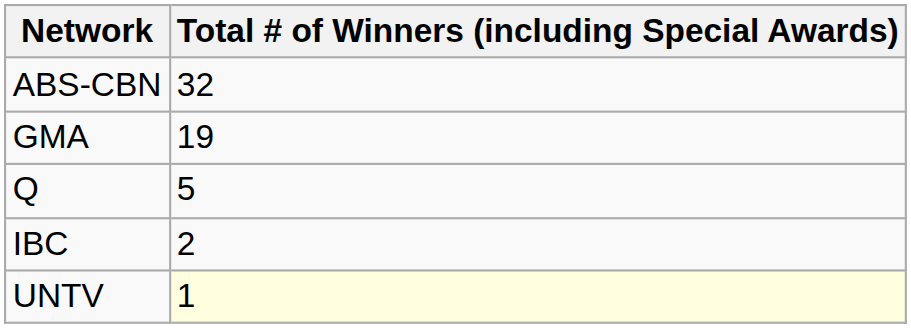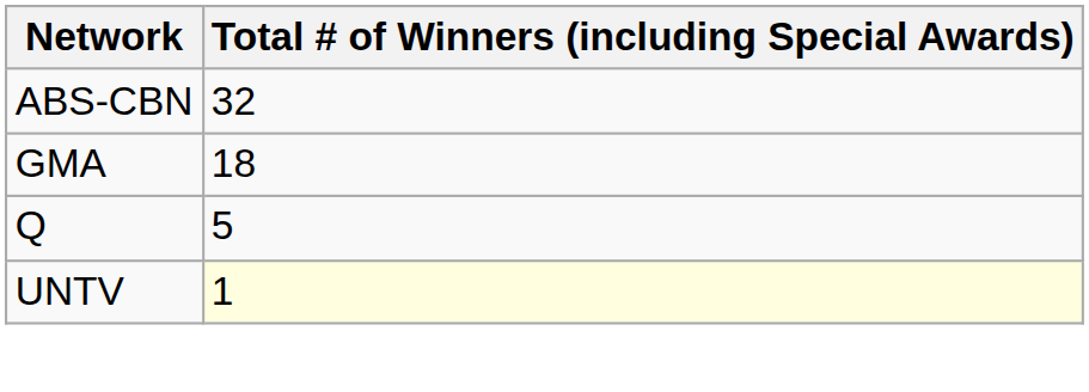GMA | Total # of Winners (including Special Awards): 19 -> 18
- row: IBC | 2
